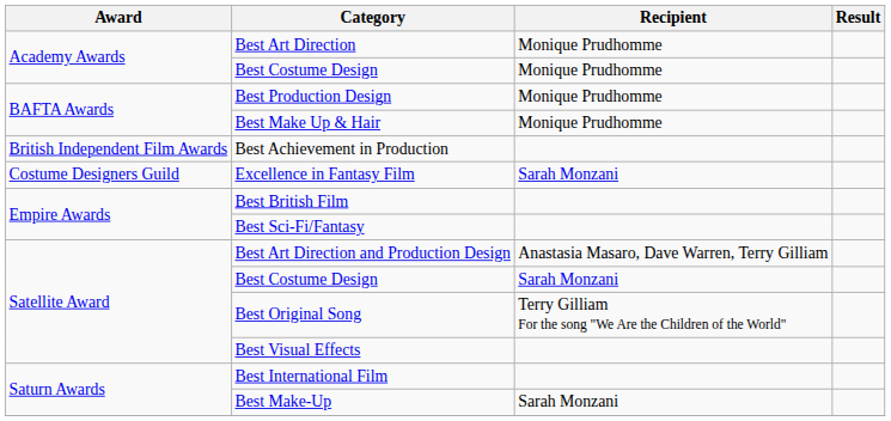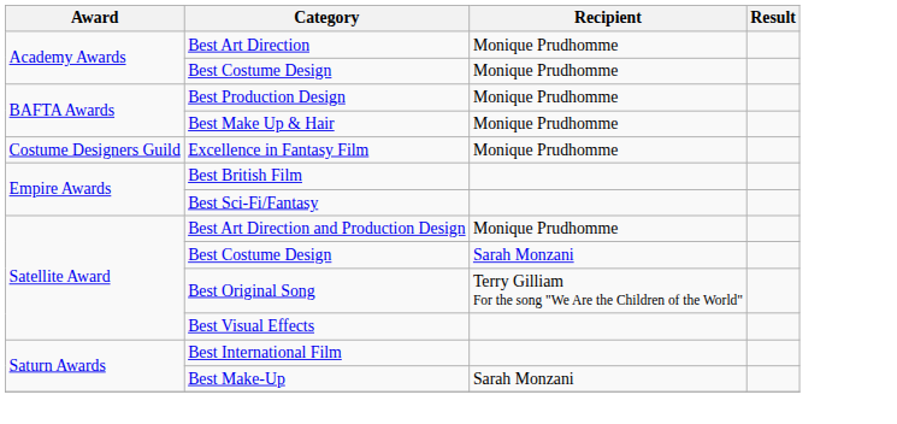- row: British Independent Film Awards | Best Achievement in Production
Excellence in Fantasy Film | Recipient: Sarah Monzani -> Monique Prudhomme
Best Art Direction and Production Design | Recipient: Anastasia Masaro, Dave Warren, Terry Gilliam -> Monique Prudhomme
